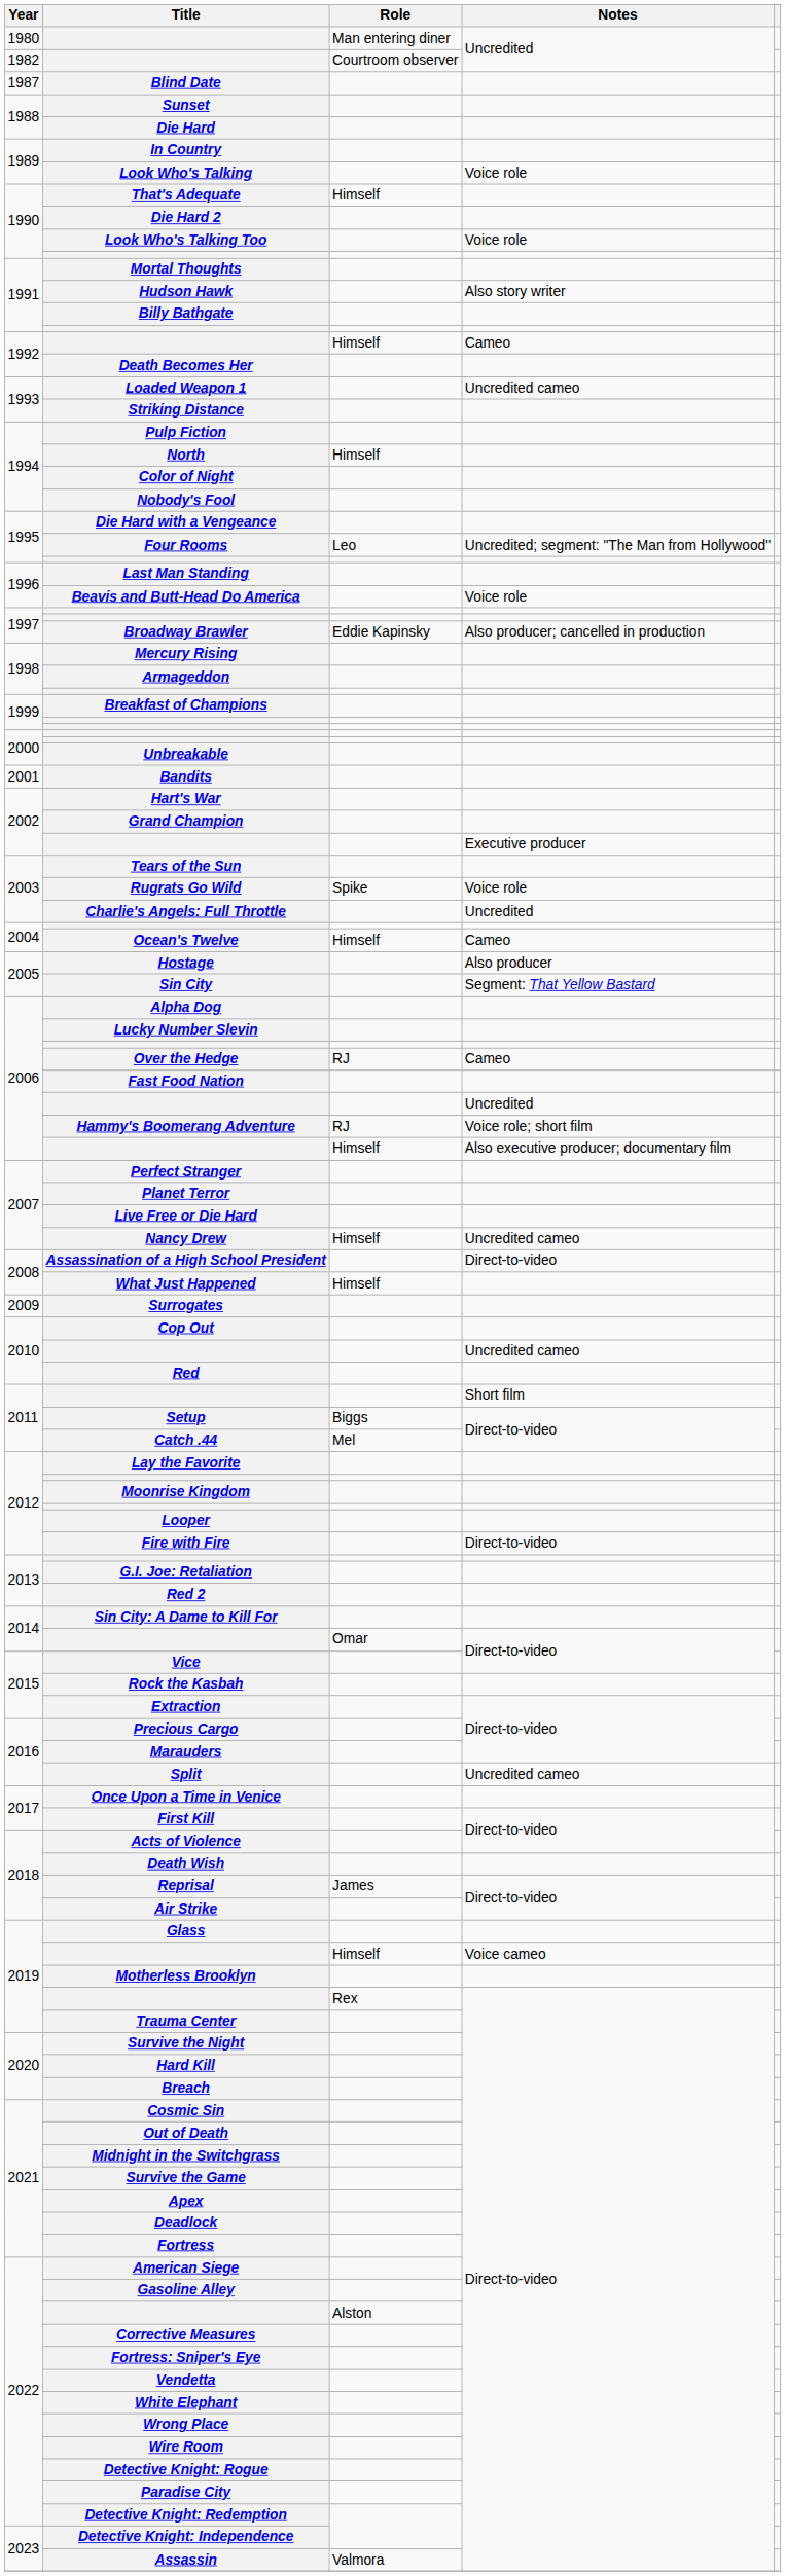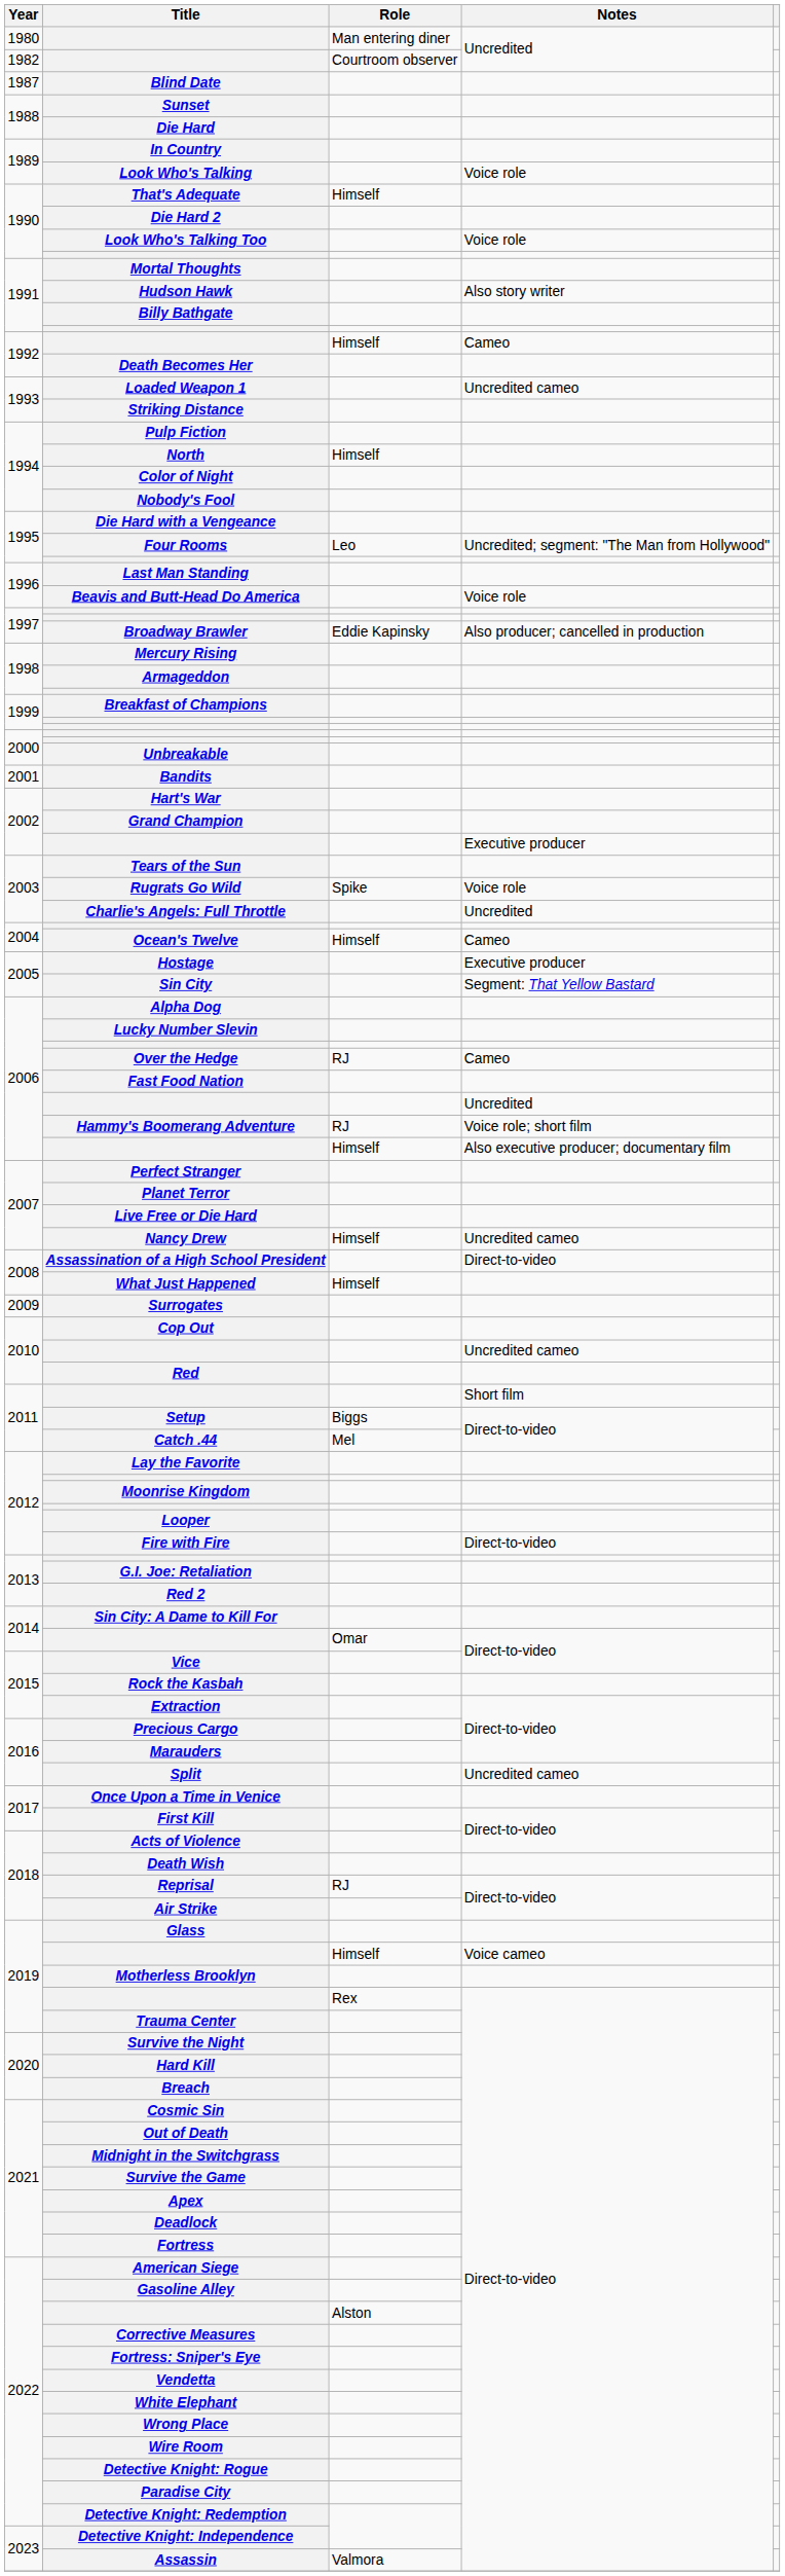Hostage | Notes: Also producer -> Executive producer
Reprisal | Role: James -> RJ
